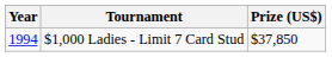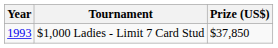$1,000 Ladies - Limit 7 Card Stud | Year: 1994 -> 1993
